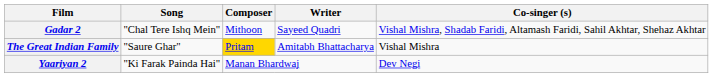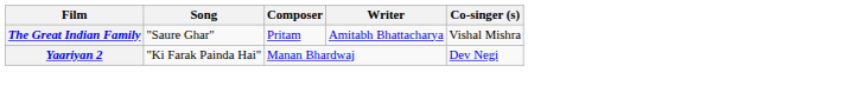- row: Gadar 2 | "Chal Tere Ishq Mein" | Mithoon | Sayeed Quadri | Vishal Mishra, Shadab Faridi, Altamash Faridi, Sahil Akhtar, Shehaz Akhtar
The Great Indian Family | Composer: gold background -> no background
